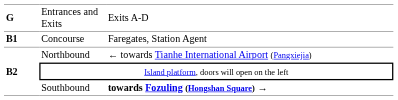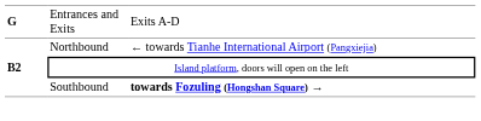- row: B1 | Concourse | Faregates, Station Agent
